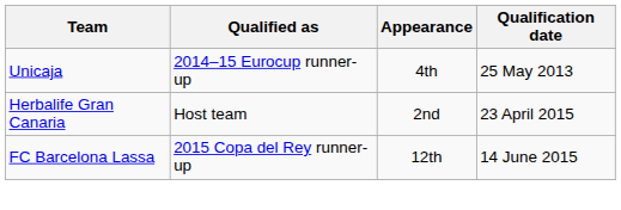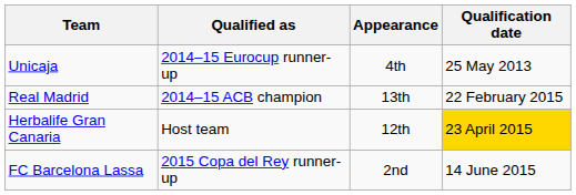+ row: Real Madrid | 2014–15 ACB champion | 13th | 22 February 2015
Herbalife Gran Canaria | Appearance: 2nd -> 12th
Herbalife Gran Canaria | Qualification date: no background -> gold background
FC Barcelona Lassa | Appearance: 12th -> 2nd
